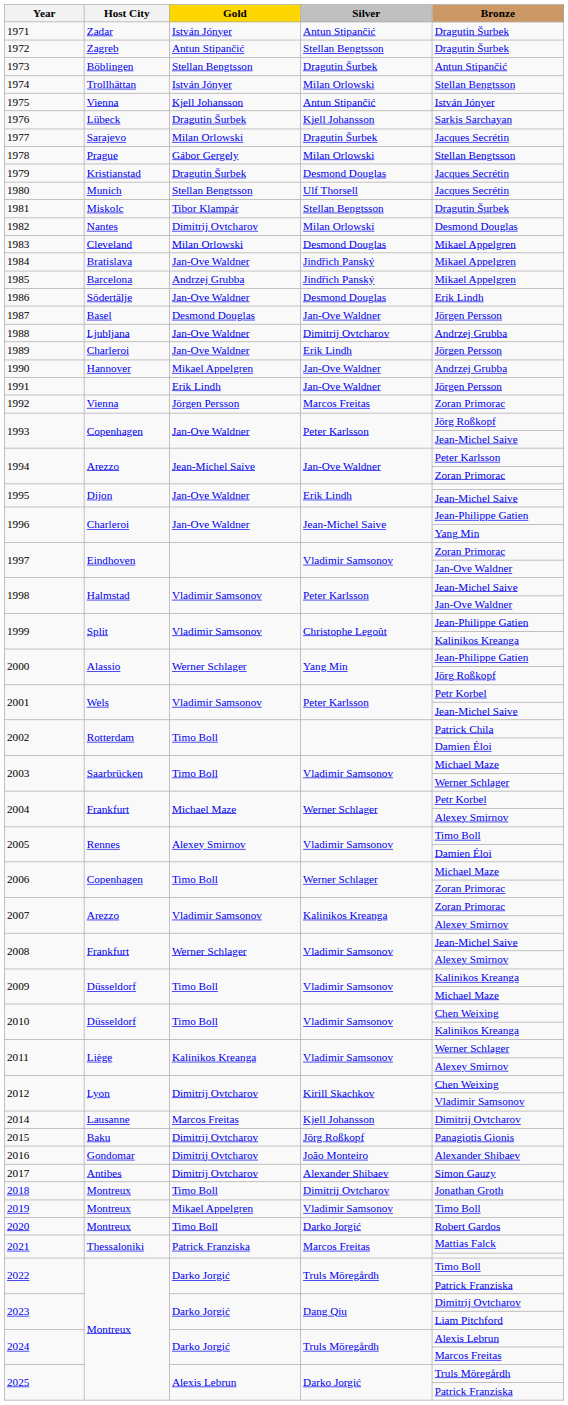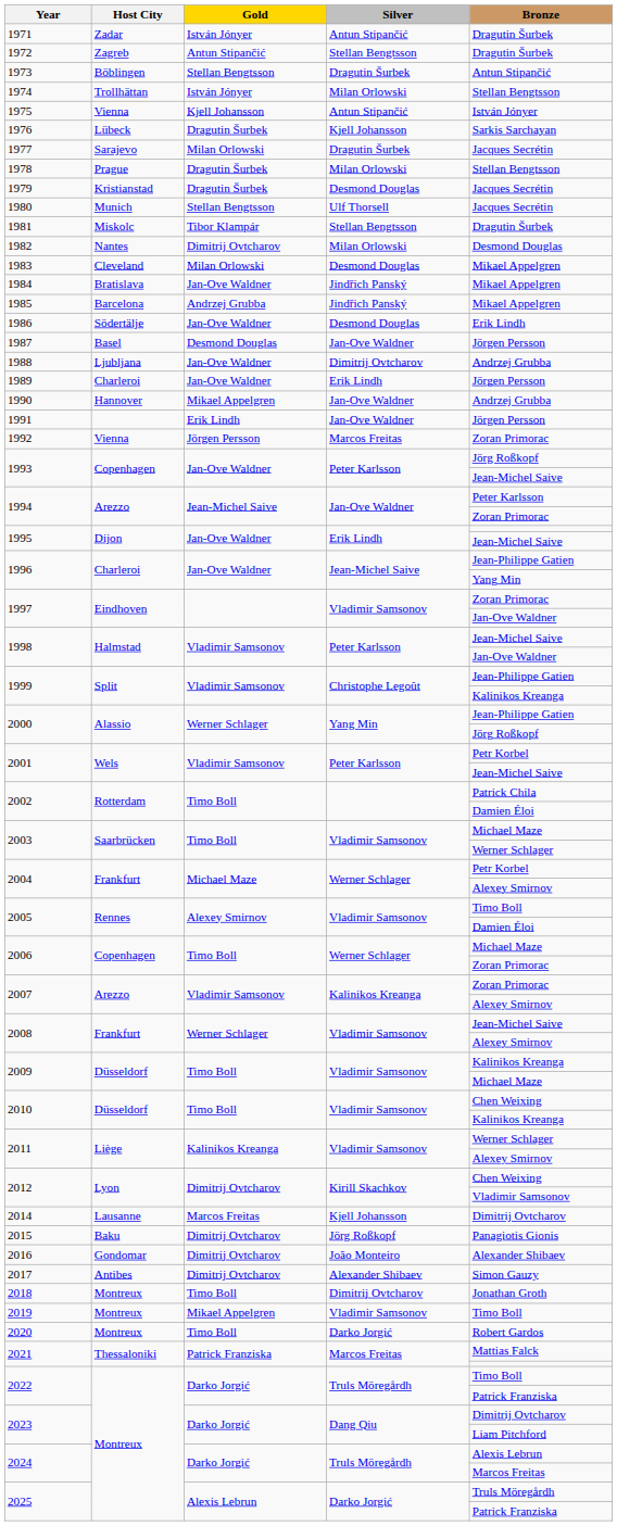1978 | Gold: Gábor Gergely -> Dragutin Šurbek
